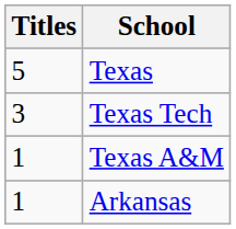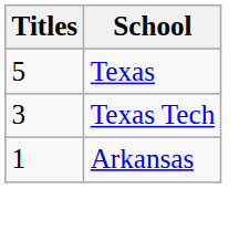- row: 1 | Texas A&M
